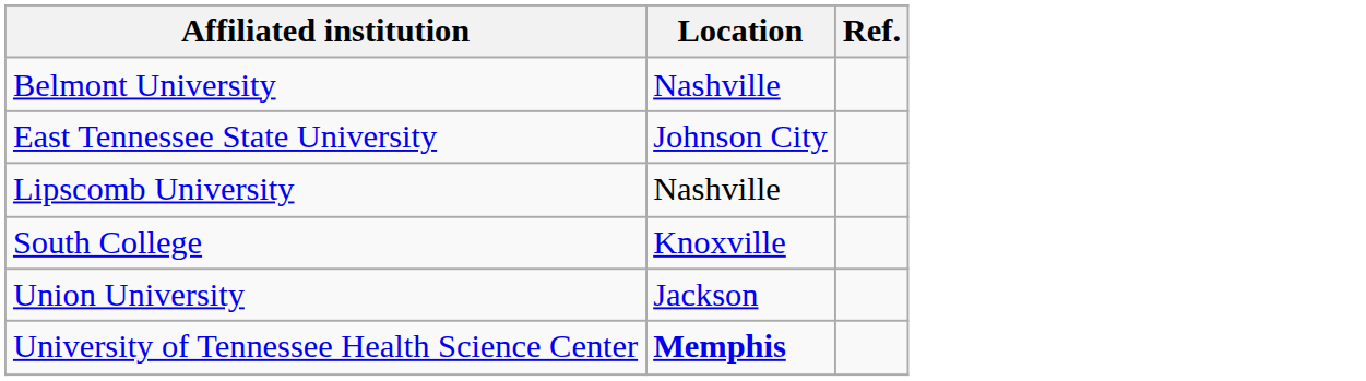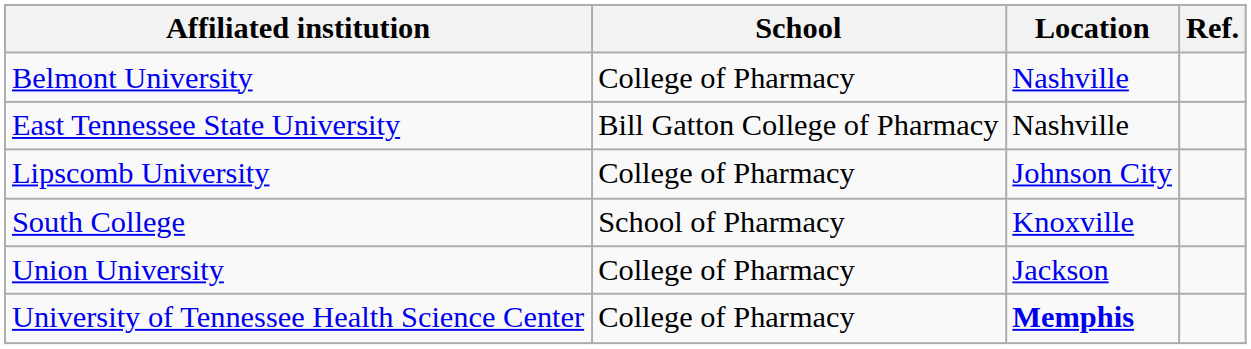+ column: School | College of Pharmacy | Bill Gatton College of Pharmacy | College of Pharmacy | School of Pharmacy | College of Pharmacy | College of Pharmacy
East Tennessee State University | Location: Johnson City -> Nashville
Lipscomb University | Location: Nashville -> Johnson City
